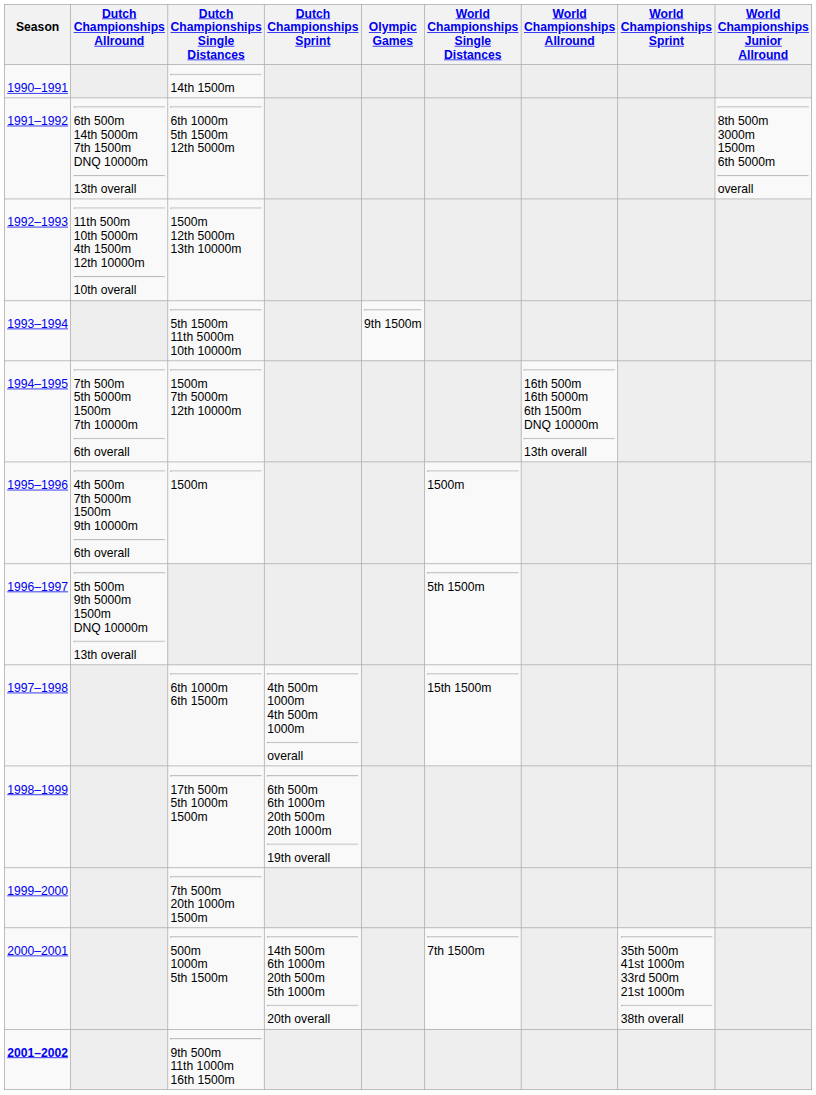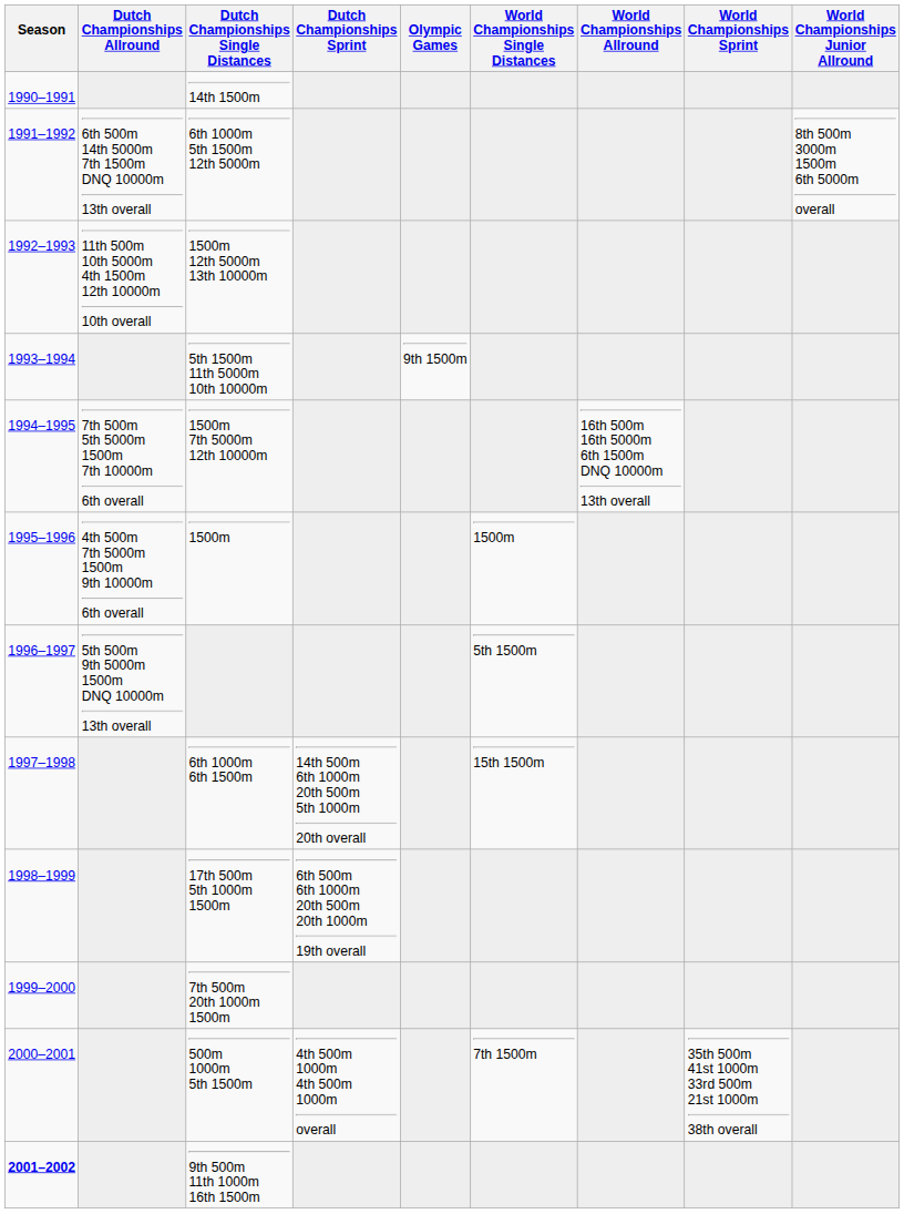6th 1000m 6th 1500m | Dutch Championships Sprint: 4th 500m 1000m 4th 500m 1000m overall -> 14th 500m 6th 1000m 20th 500m 5th 1000m 20th overall
500m 1000m 5th 1500m | Dutch Championships Sprint: 14th 500m 6th 1000m 20th 500m 5th 1000m 20th overall -> 4th 500m 1000m 4th 500m 1000m overall
